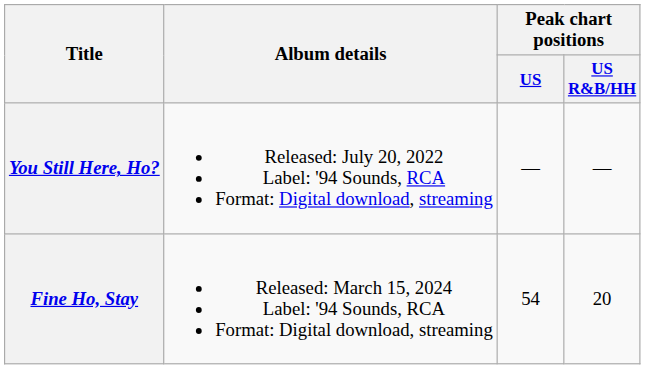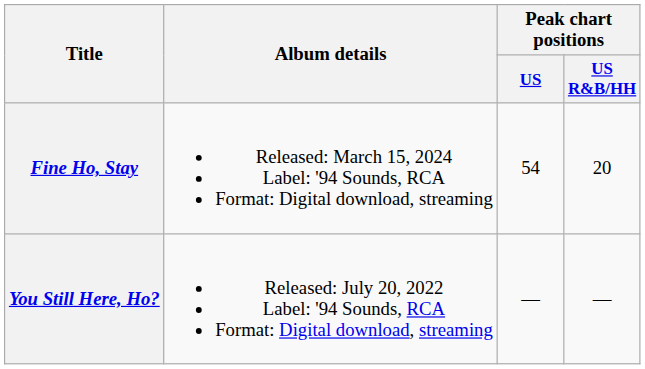rows swapped: You Still Here, Ho? <-> Fine Ho, Stay
